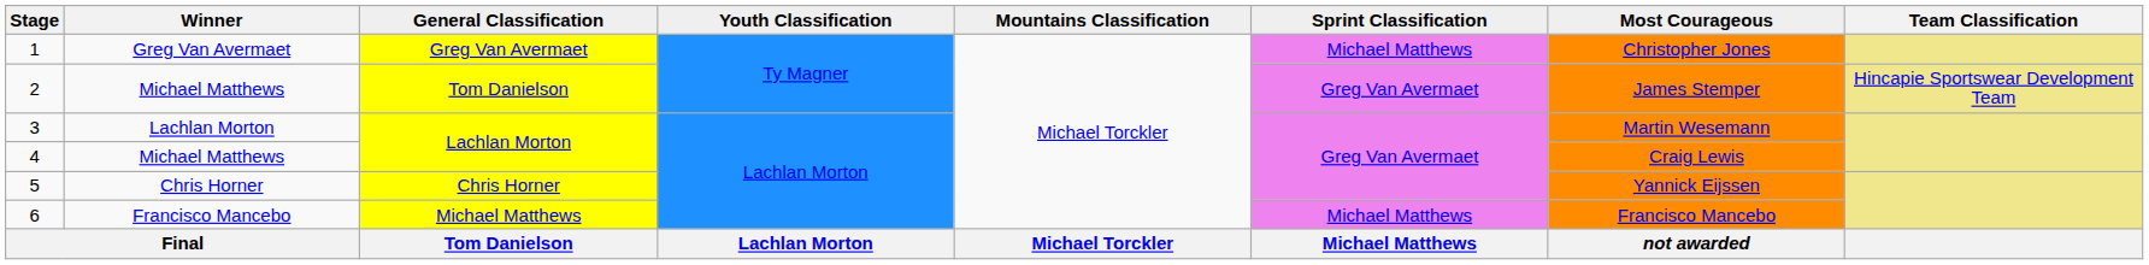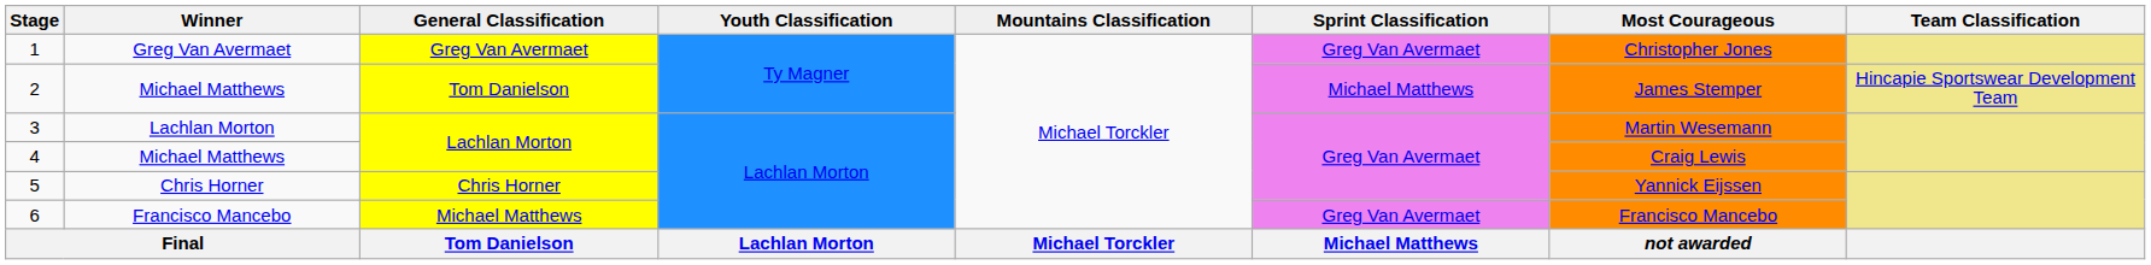1 | Sprint Classification: Michael Matthews -> Greg Van Avermaet
2 | Sprint Classification: Greg Van Avermaet -> Michael Matthews
6 | Sprint Classification: Michael Matthews -> Greg Van Avermaet
